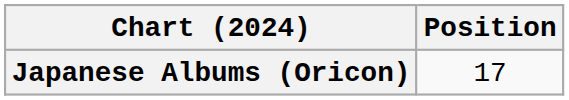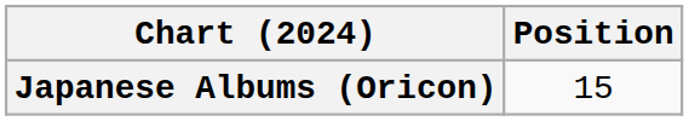Japanese Albums (Oricon) | Position: 17 -> 15
